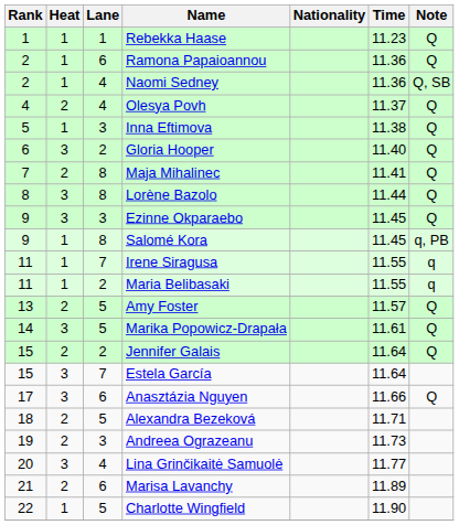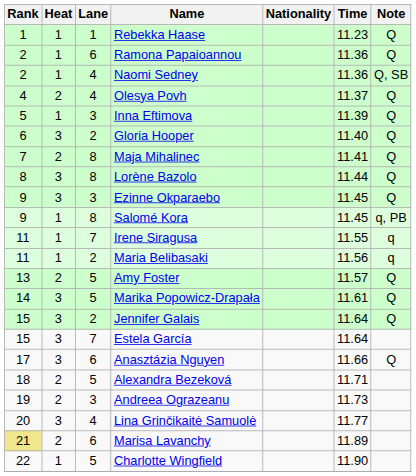Inna Eftimova | Time: 11.38 -> 11.39
Maria Belibasaki | Time: 11.55 -> 11.56
Jennifer Galais | Heat: 2 -> 3
Marisa Lavanchy | Rank: no background -> khaki background
